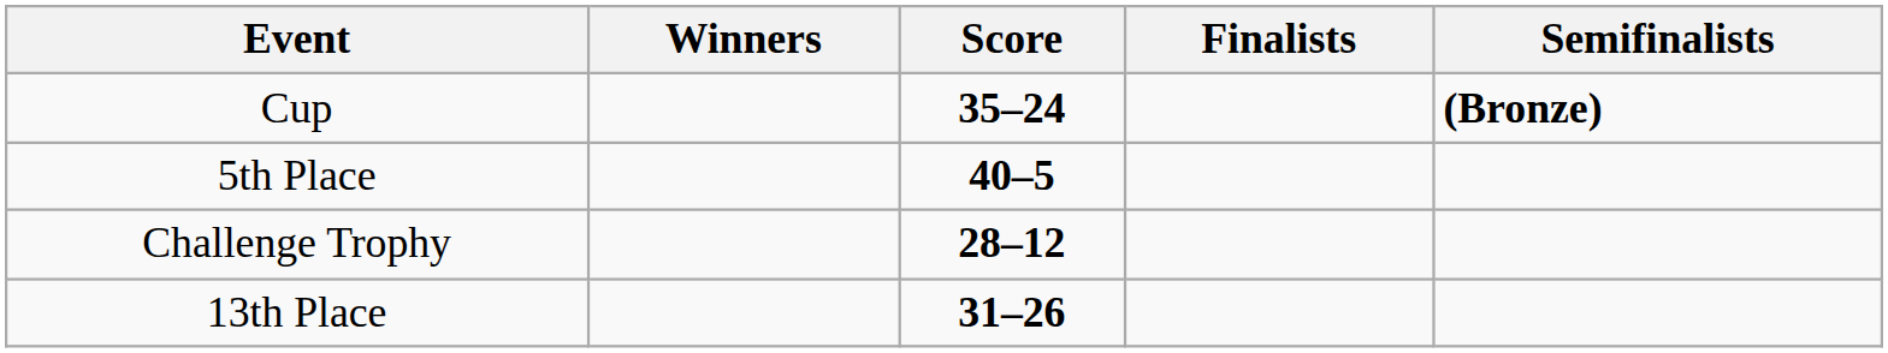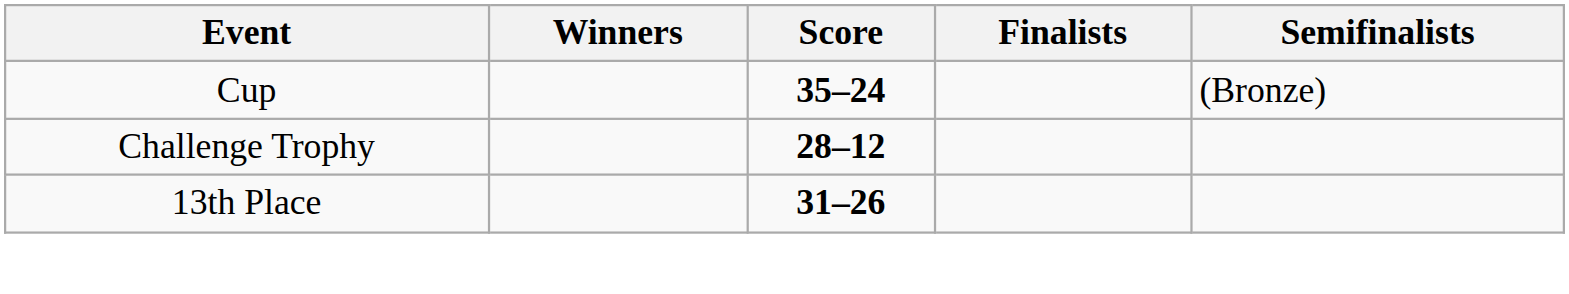Cup | Semifinalists: bold -> normal
- row: 5th Place | 40–5
